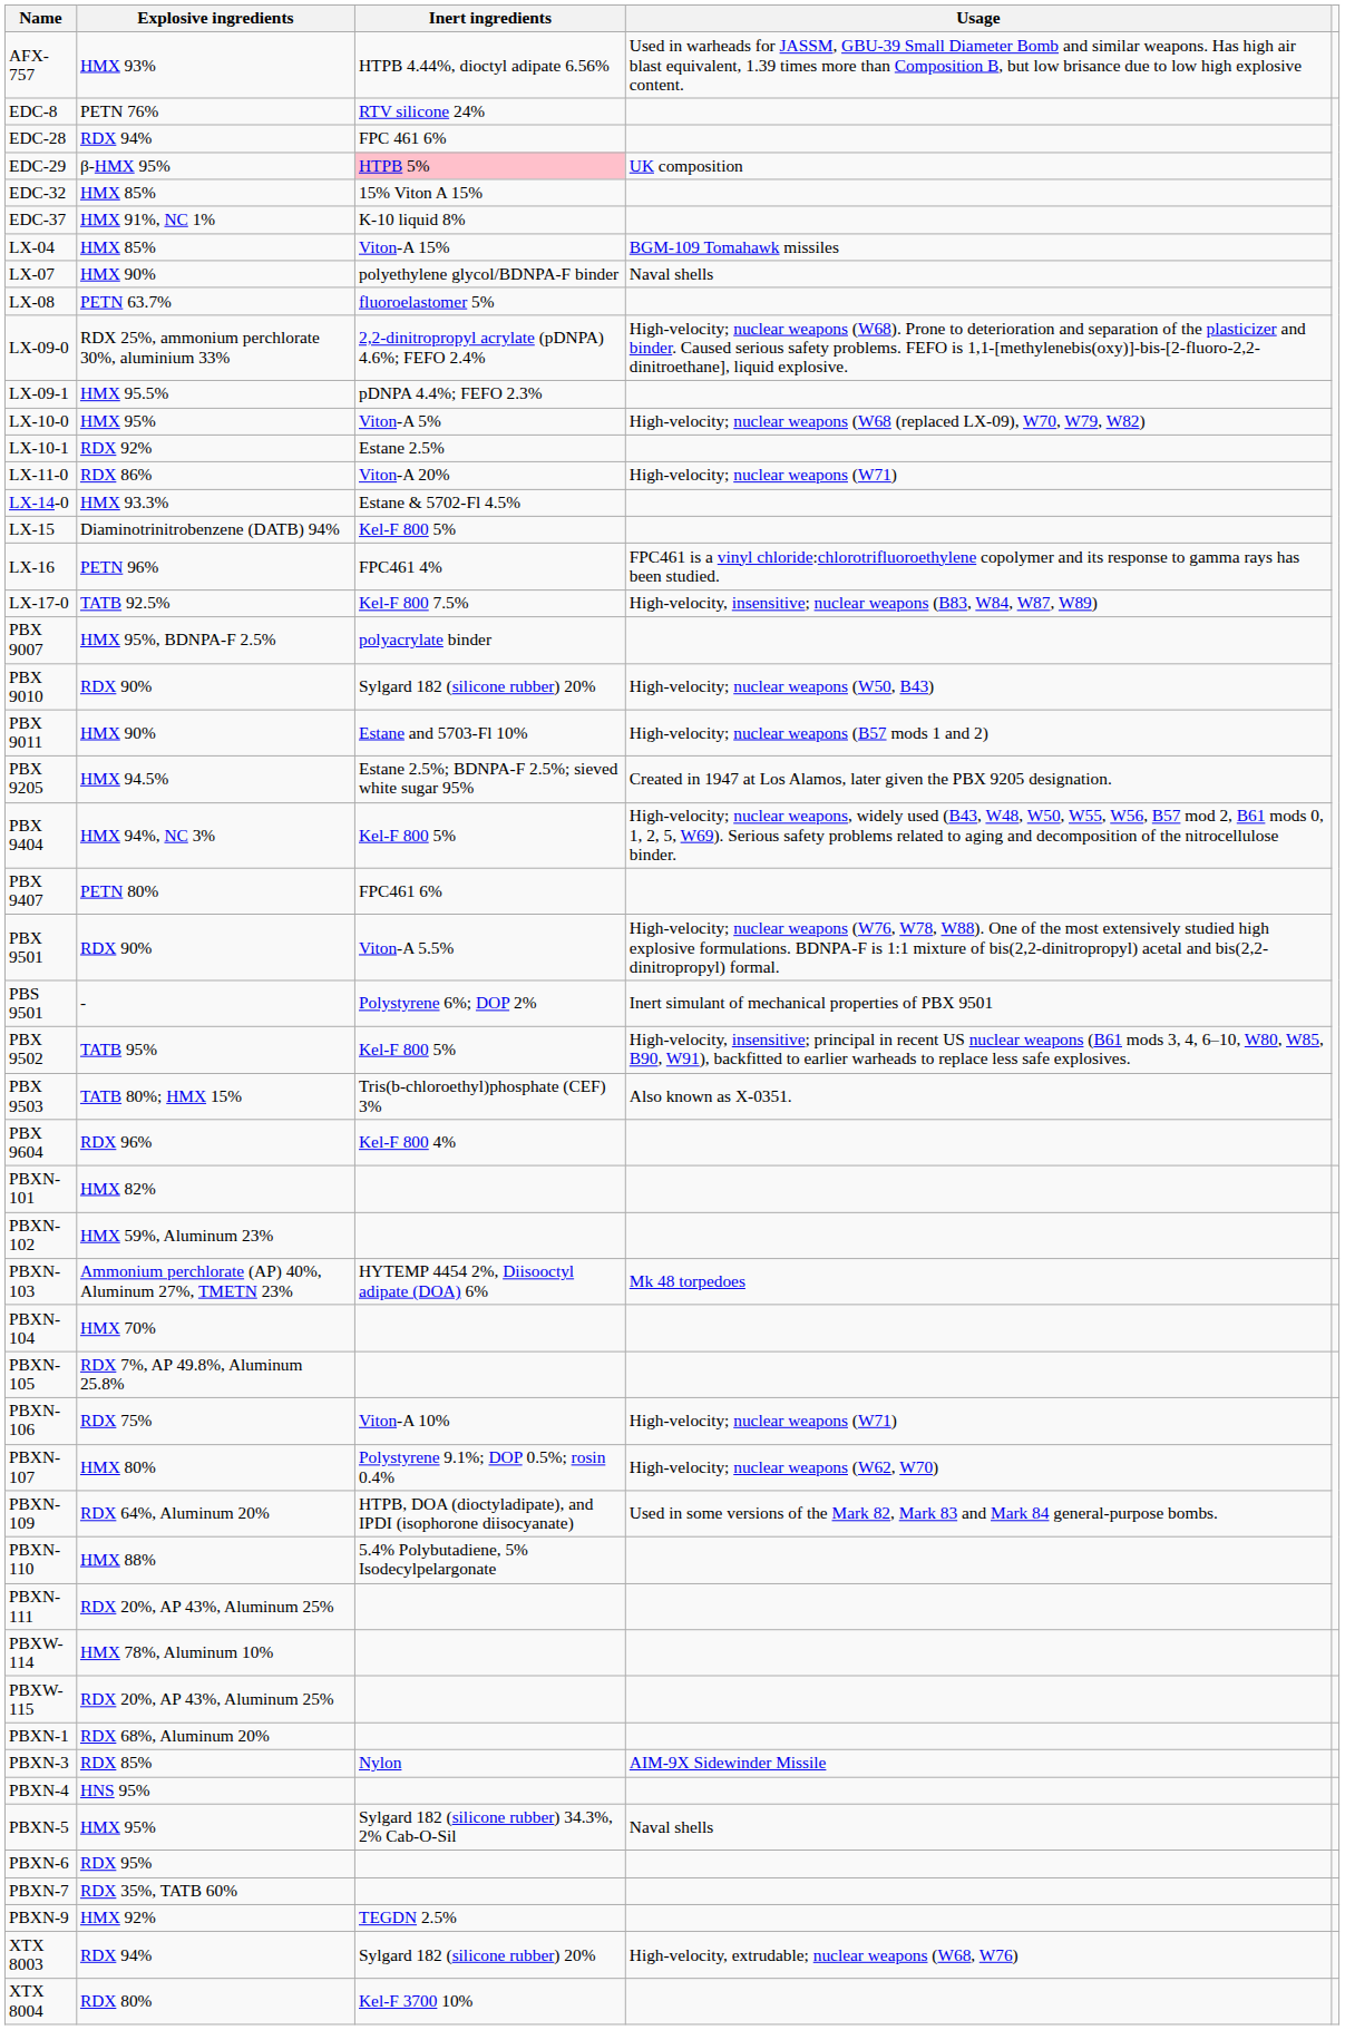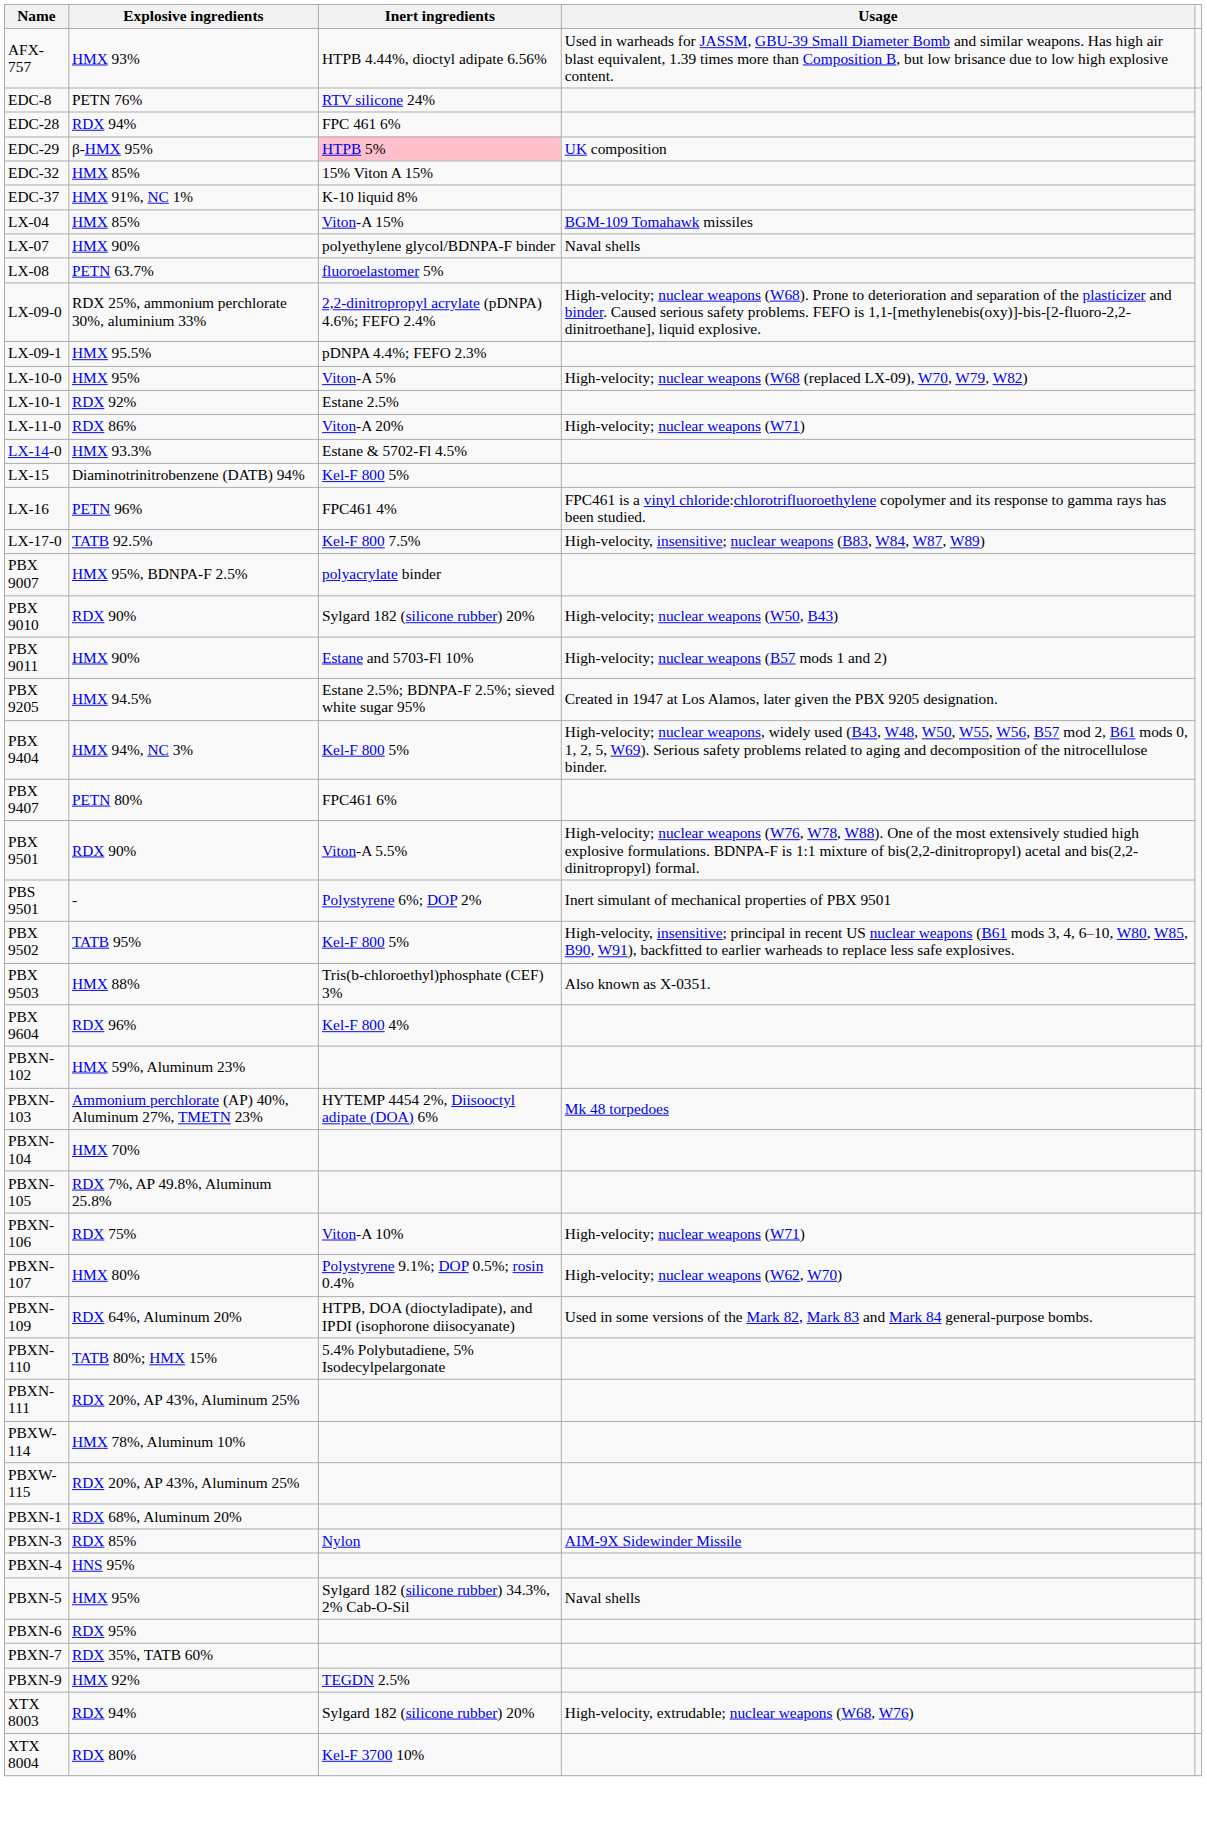PBX 9503 | Explosive ingredients: TATB 80%; HMX 15% -> HMX 88%
- row: PBXN-101 | HMX 82%
PBXN-110 | Explosive ingredients: HMX 88% -> TATB 80%; HMX 15%
